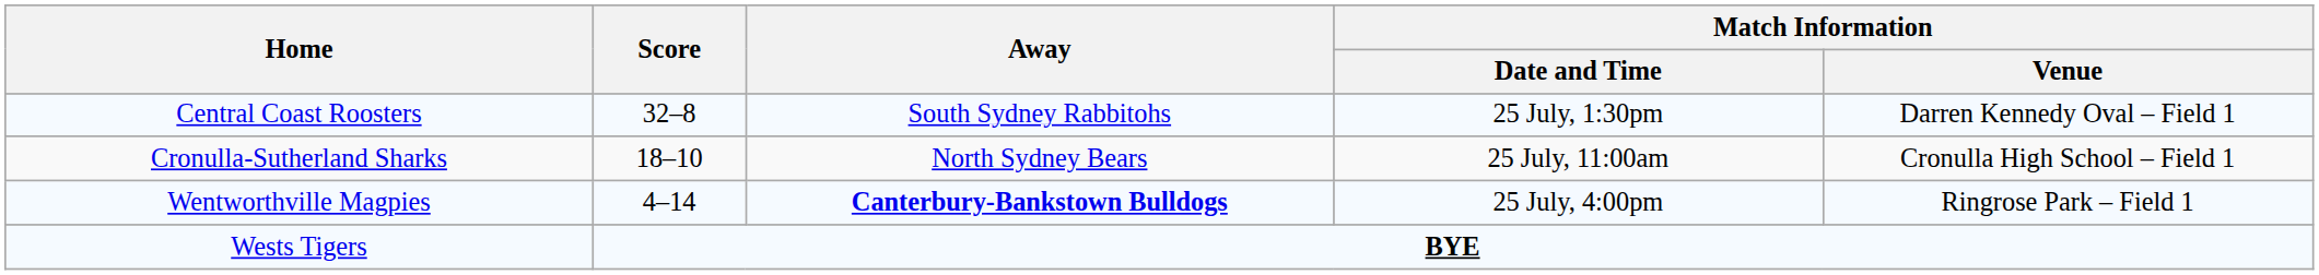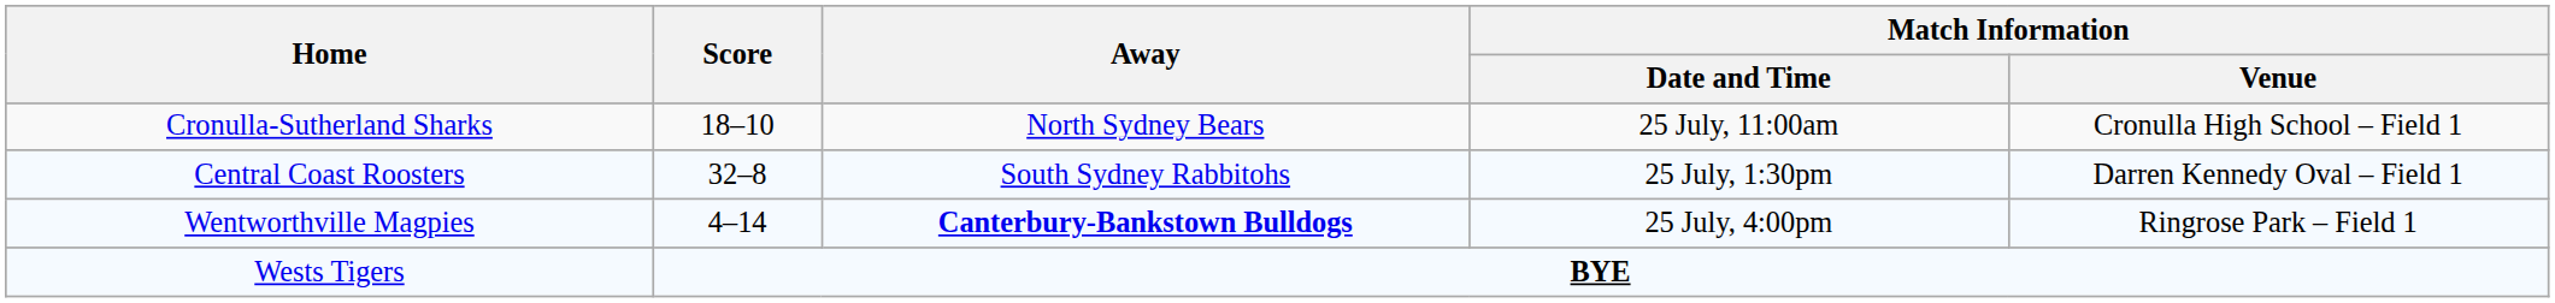rows swapped: Cronulla-Sutherland Sharks <-> Central Coast Roosters
